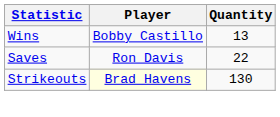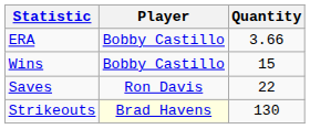+ row: ERA | Bobby Castillo | 3.66
Wins | Quantity: 13 -> 15
